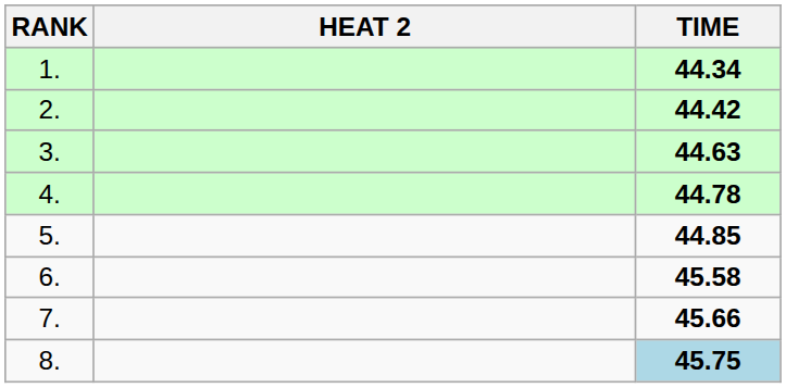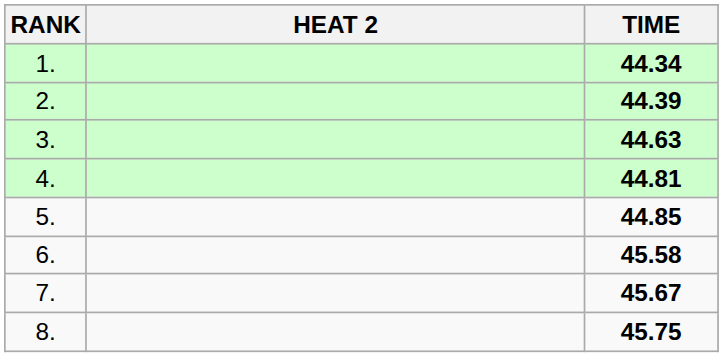2. | TIME: 44.42 -> 44.39
4. | TIME: 44.78 -> 44.81
7. | TIME: 45.66 -> 45.67
8. | TIME: lightblue background -> no background
